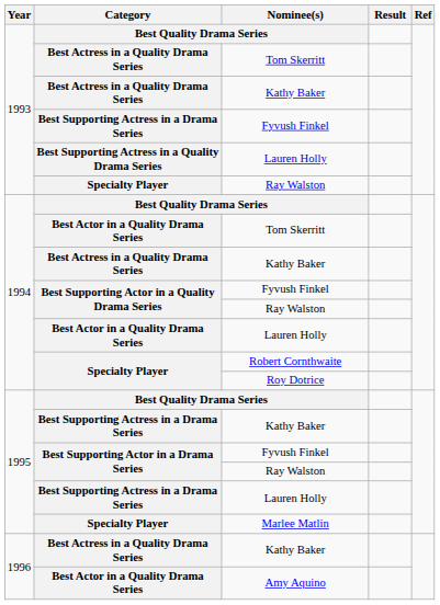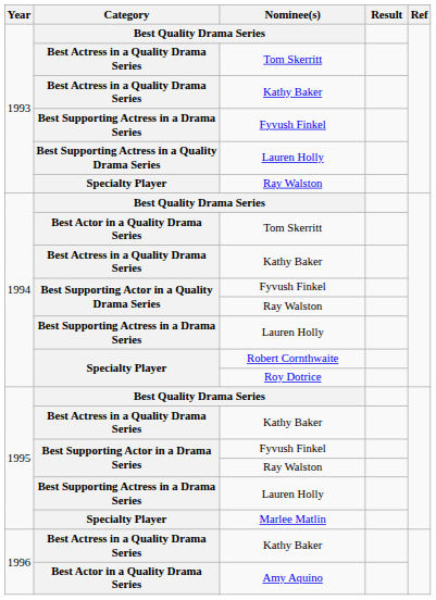1994 / Lauren Holly | Category: Best Actor in a Quality Drama Series -> Best Supporting Actress in a Drama Series
1995 / Kathy Baker | Category: Best Supporting Actress in a Drama Series -> Best Actress in a Quality Drama Series
